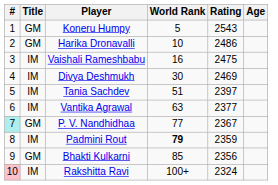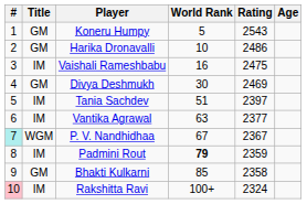Divya Deshmukh | Title: IM -> GM
P. V. Nandhidhaa | Title: GM -> WGM
P. V. Nandhidhaa | World Rank: 77 -> 67
Bhakti Kulkarni | Rating: 2356 -> 2358
